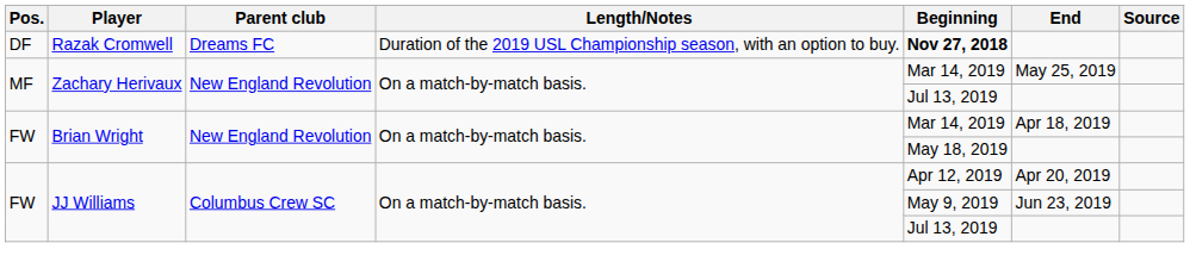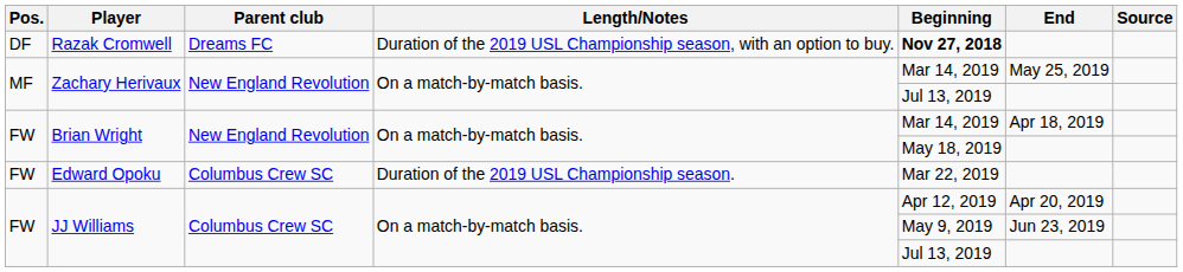+ row: FW | Edward Opoku | Columbus Crew SC | Duration of the 2019 USL Championship season. | Mar 22, 2019
